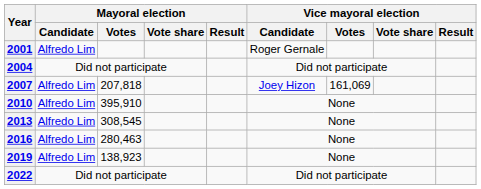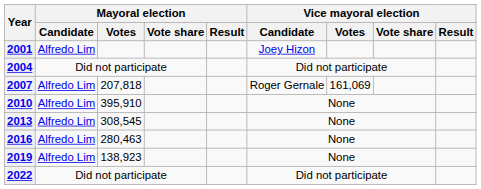2001 | Vice mayoral election / Candidate: Roger Gernale -> Joey Hizon
2007 | Vice mayoral election / Candidate: Joey Hizon -> Roger Gernale
